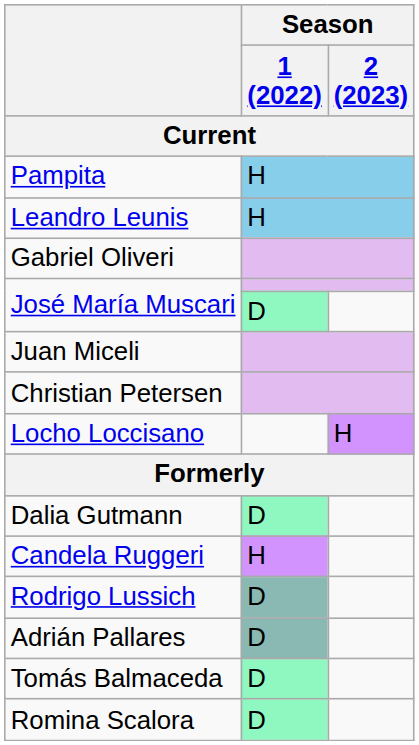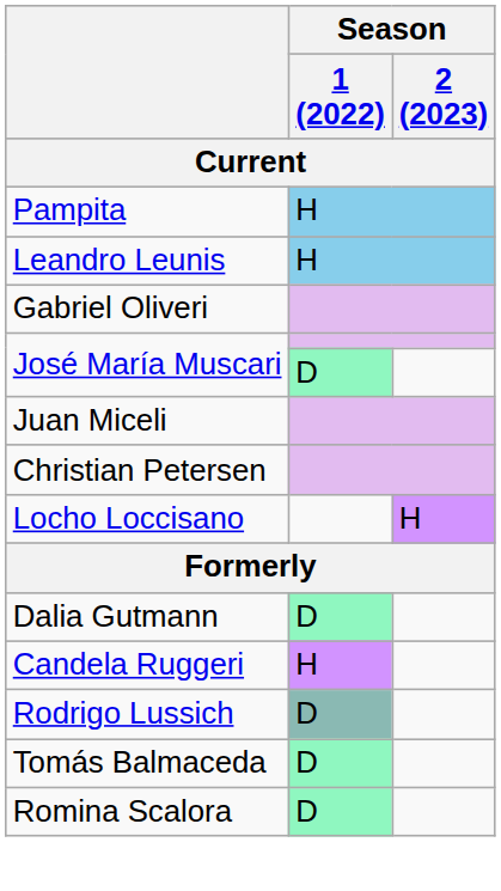- row: Adrián Pallares | D
